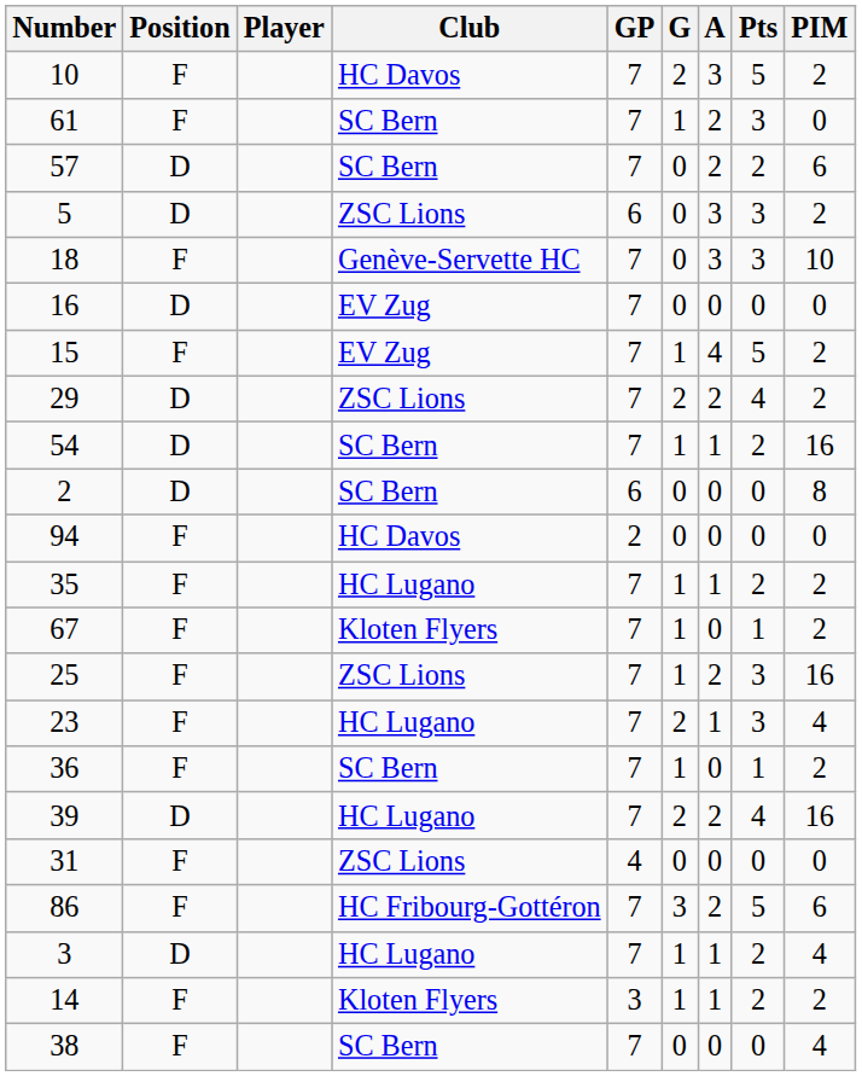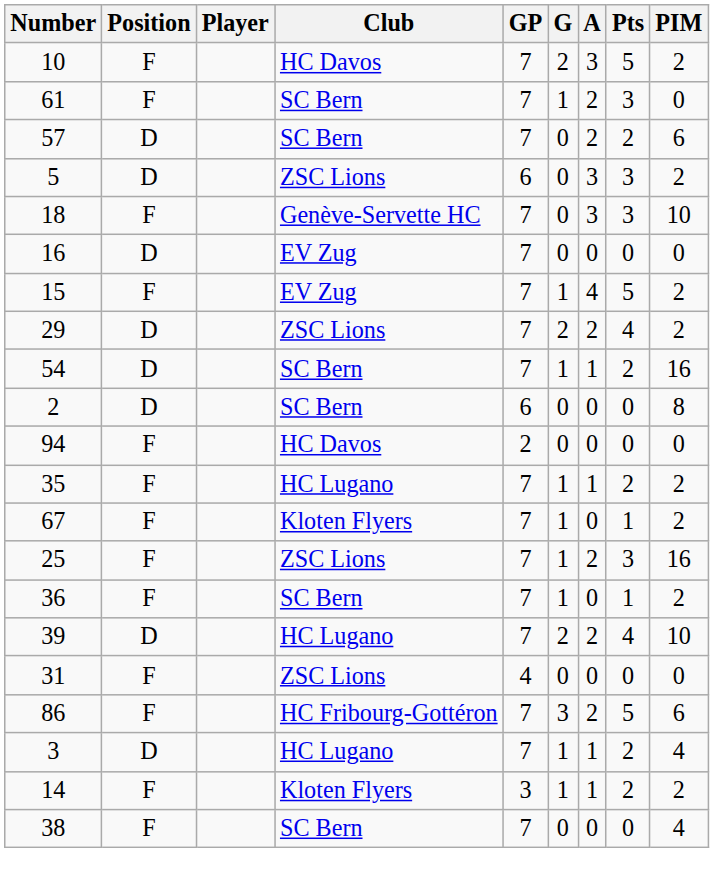- row: 23 | F | HC Lugano | 7 | 2 | 1 | 3 | 4
39 | PIM: 16 -> 10
